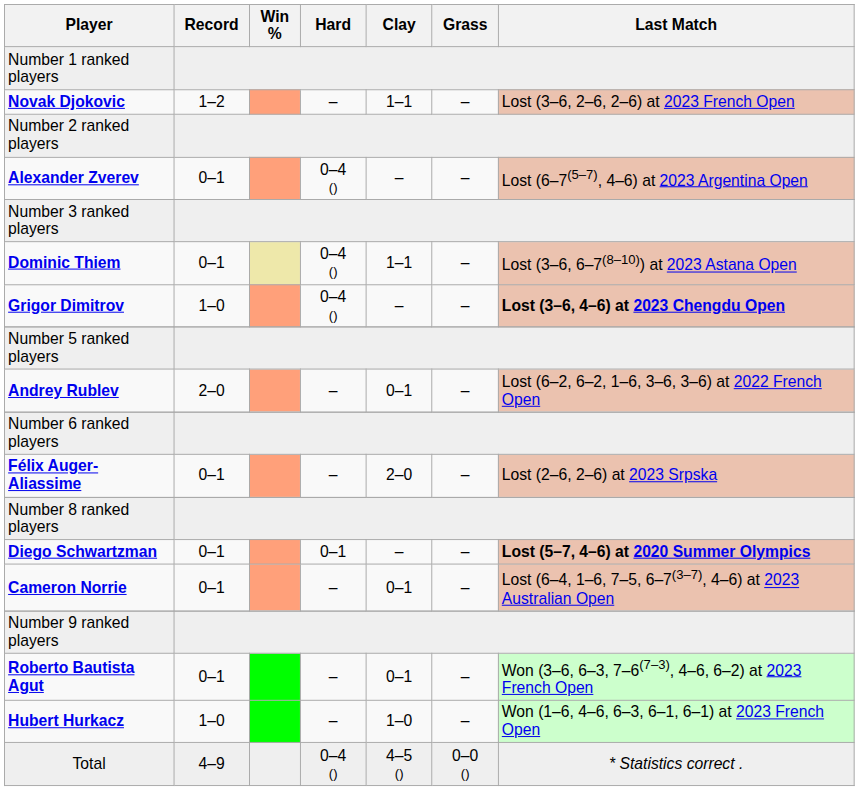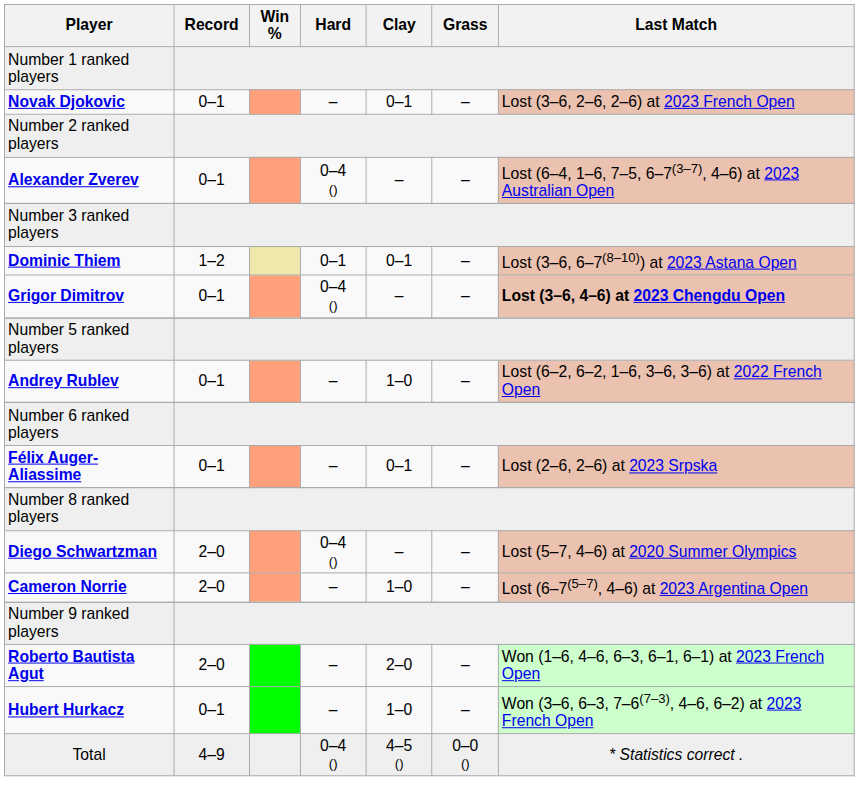Novak Djokovic | Record: 1–2 -> 0–1
Novak Djokovic | Clay: 1–1 -> 0–1
Alexander Zverev | Last Match: Lost (6–7(5–7), 4–6) at 2023 Argentina Open -> Lost (6–4, 1–6, 7–5, 6–7(3–7), 4–6) at 2023 Australian Open
Dominic Thiem | Record: 0–1 -> 1–2
Dominic Thiem | Hard: 0–4 () -> 0–1
Dominic Thiem | Clay: 1–1 -> 0–1
Grigor Dimitrov | Record: 1–0 -> 0–1
Andrey Rublev | Record: 2–0 -> 0–1
Andrey Rublev | Clay: 0–1 -> 1–0
Félix Auger-Aliassime | Clay: 2–0 -> 0–1
Diego Schwartzman | Record: 0–1 -> 2–0
Diego Schwartzman | Hard: 0–1 -> 0–4 ()
Diego Schwartzman | Last Match: bold -> normal
Cameron Norrie | Record: 0–1 -> 2–0
Cameron Norrie | Clay: 0–1 -> 1–0
Cameron Norrie | Last Match: Lost (6–4, 1–6, 7–5, 6–7(3–7), 4–6) at 2023 Australian Open -> Lost (6–7(5–7), 4–6) at 2023 Argentina Open
Roberto Bautista Agut | Record: 0–1 -> 2–0
Roberto Bautista Agut | Clay: 0–1 -> 2–0
Roberto Bautista Agut | Last Match: Won (3–6, 6–3, 7–6(7–3), 4–6, 6–2) at 2023 French Open -> Won (1–6, 4–6, 6–3, 6–1, 6–1) at 2023 French Open
Hubert Hurkacz | Record: 1–0 -> 0–1
Hubert Hurkacz | Last Match: Won (1–6, 4–6, 6–3, 6–1, 6–1) at 2023 French Open -> Won (3–6, 6–3, 7–6(7–3), 4–6, 6–2) at 2023 French Open
